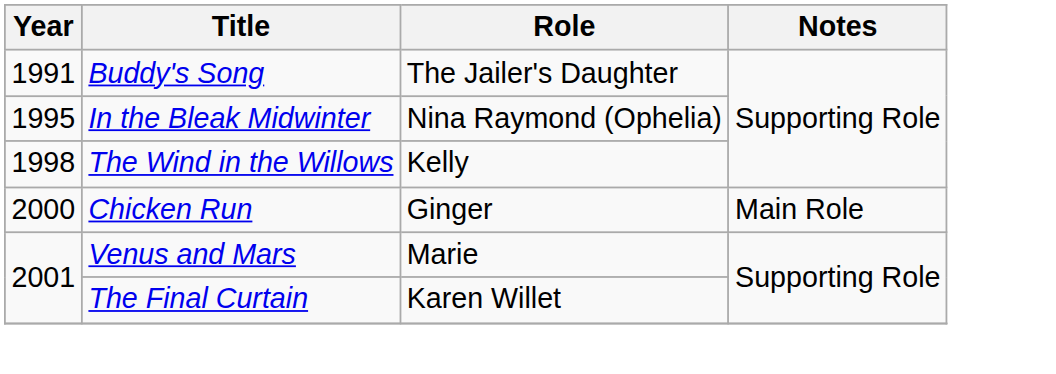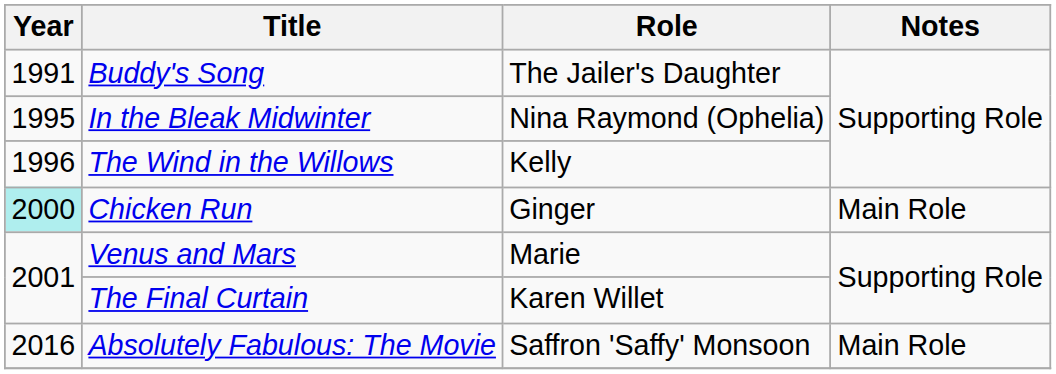The Wind in the Willows | Year: 1998 -> 1996
Chicken Run | Year: no background -> paleturquoise background
+ row: 2016 | Absolutely Fabulous: The Movie | Saffron 'Saffy' Monsoon | Main Role
